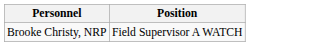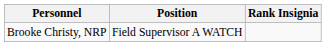+ column: Rank Insignia
